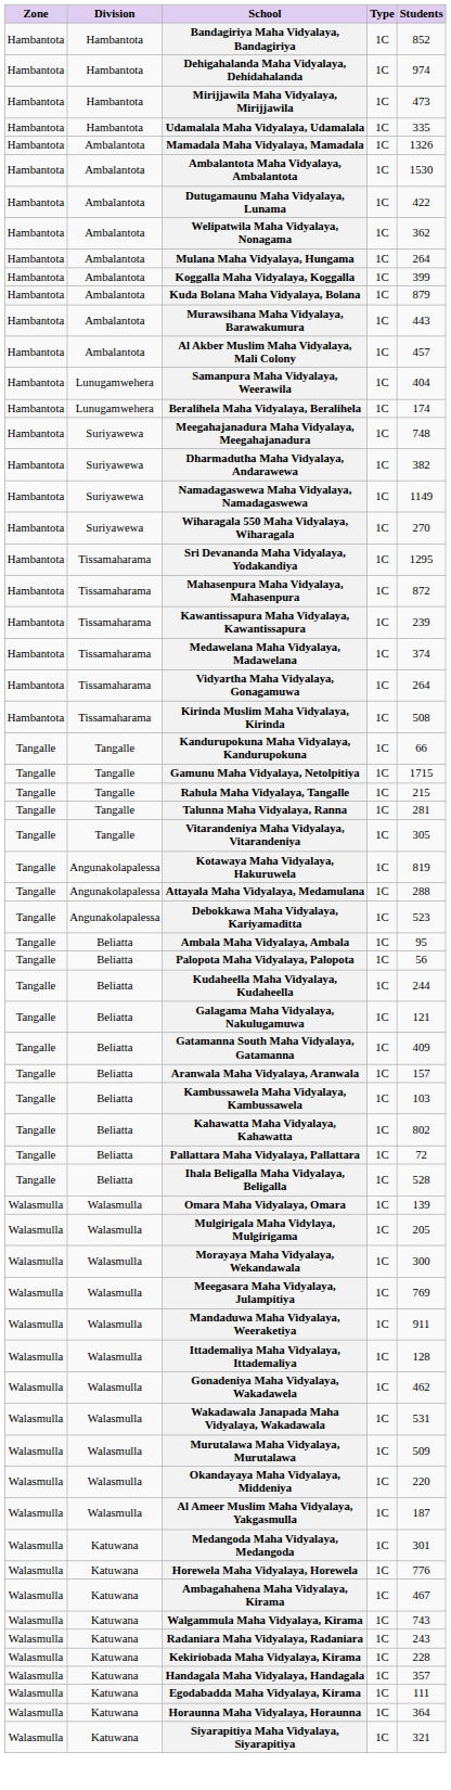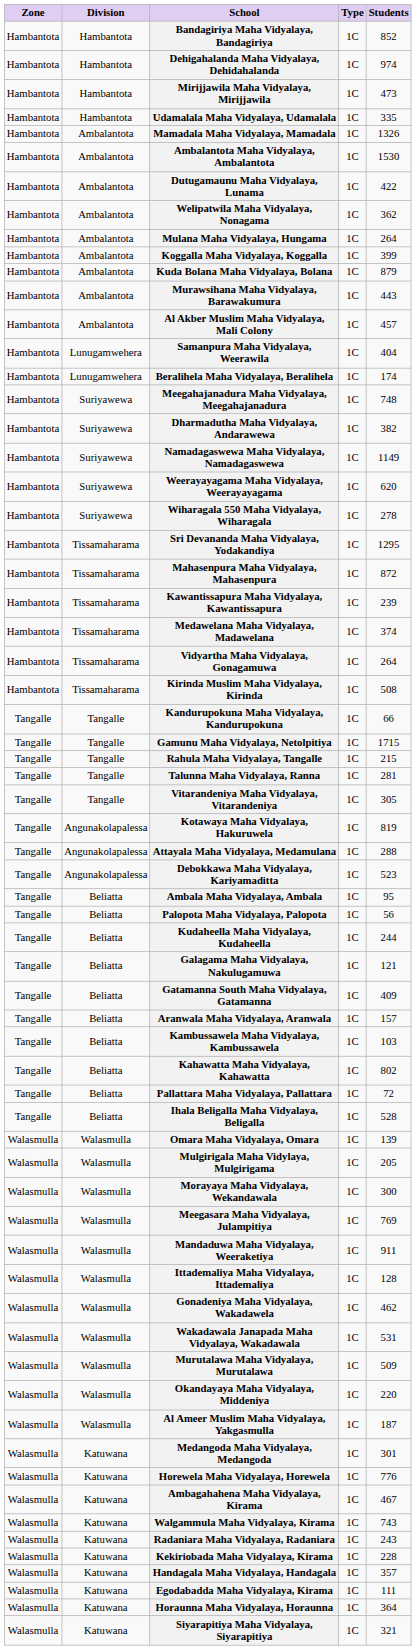+ row: Hambantota | Suriyawewa | Weerayayagama Maha Vidyalaya, Weerayayagama | 1C | 620
Wiharagala 550 Maha Vidyalaya, Wiharagala | Students: 270 -> 278
